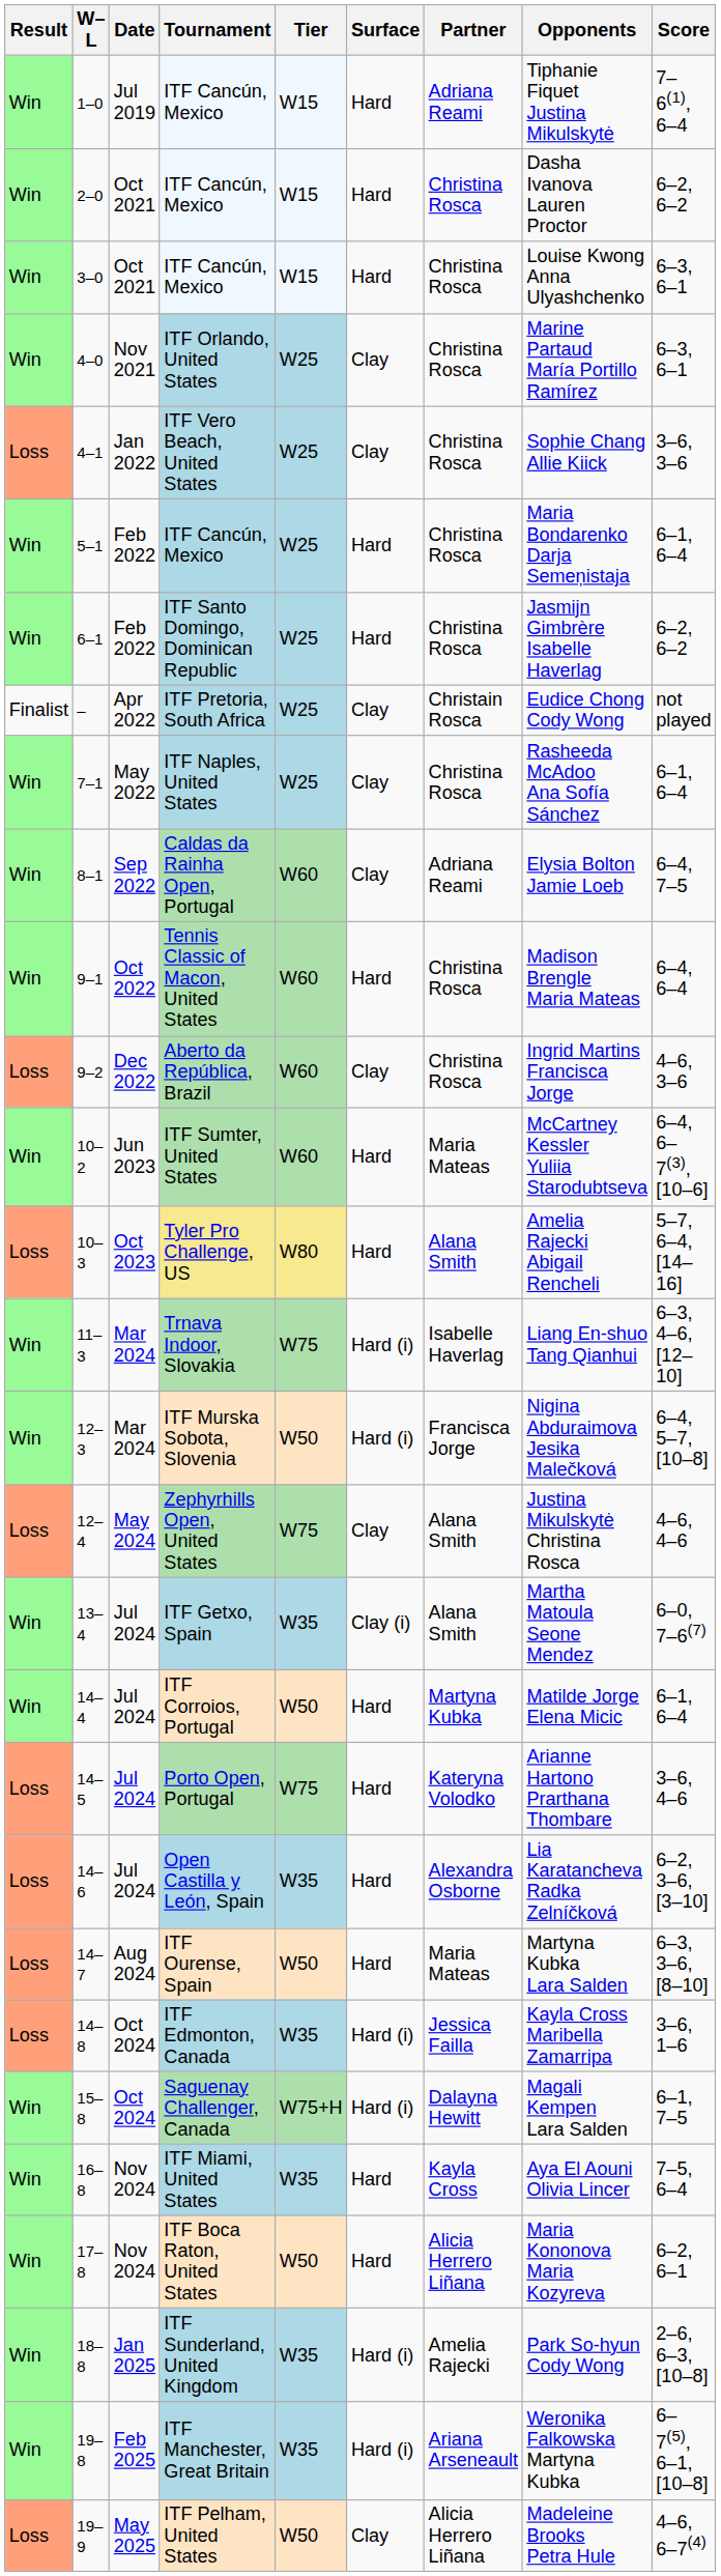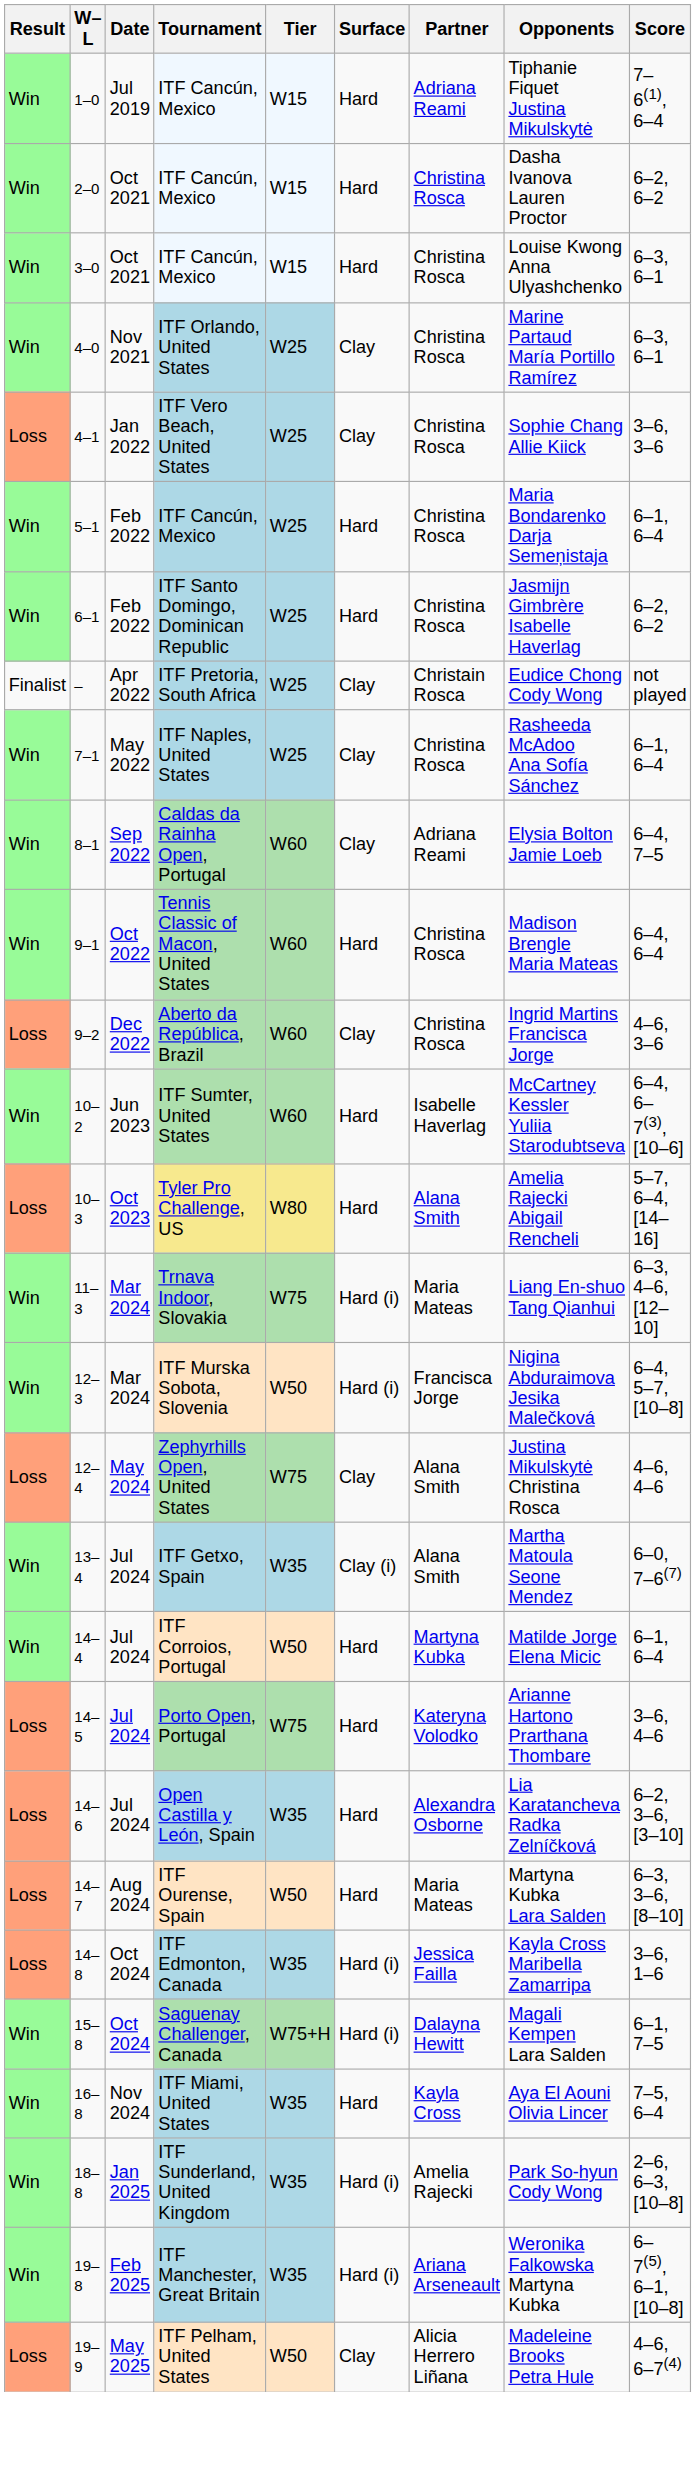10–2 | Partner: Maria Mateas -> Isabelle Haverlag
11–3 | Partner: Isabelle Haverlag -> Maria Mateas
- row: Win | 17–8 | Nov 2024 | ITF Boca Raton, United States | W50 | Hard | Alicia Herrero Liñana | Maria Kononova Maria Kozyreva | 6–2, 6–1
